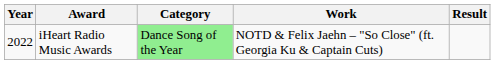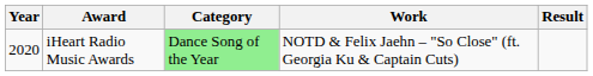iHeart Radio Music Awards | Year: 2022 -> 2020
